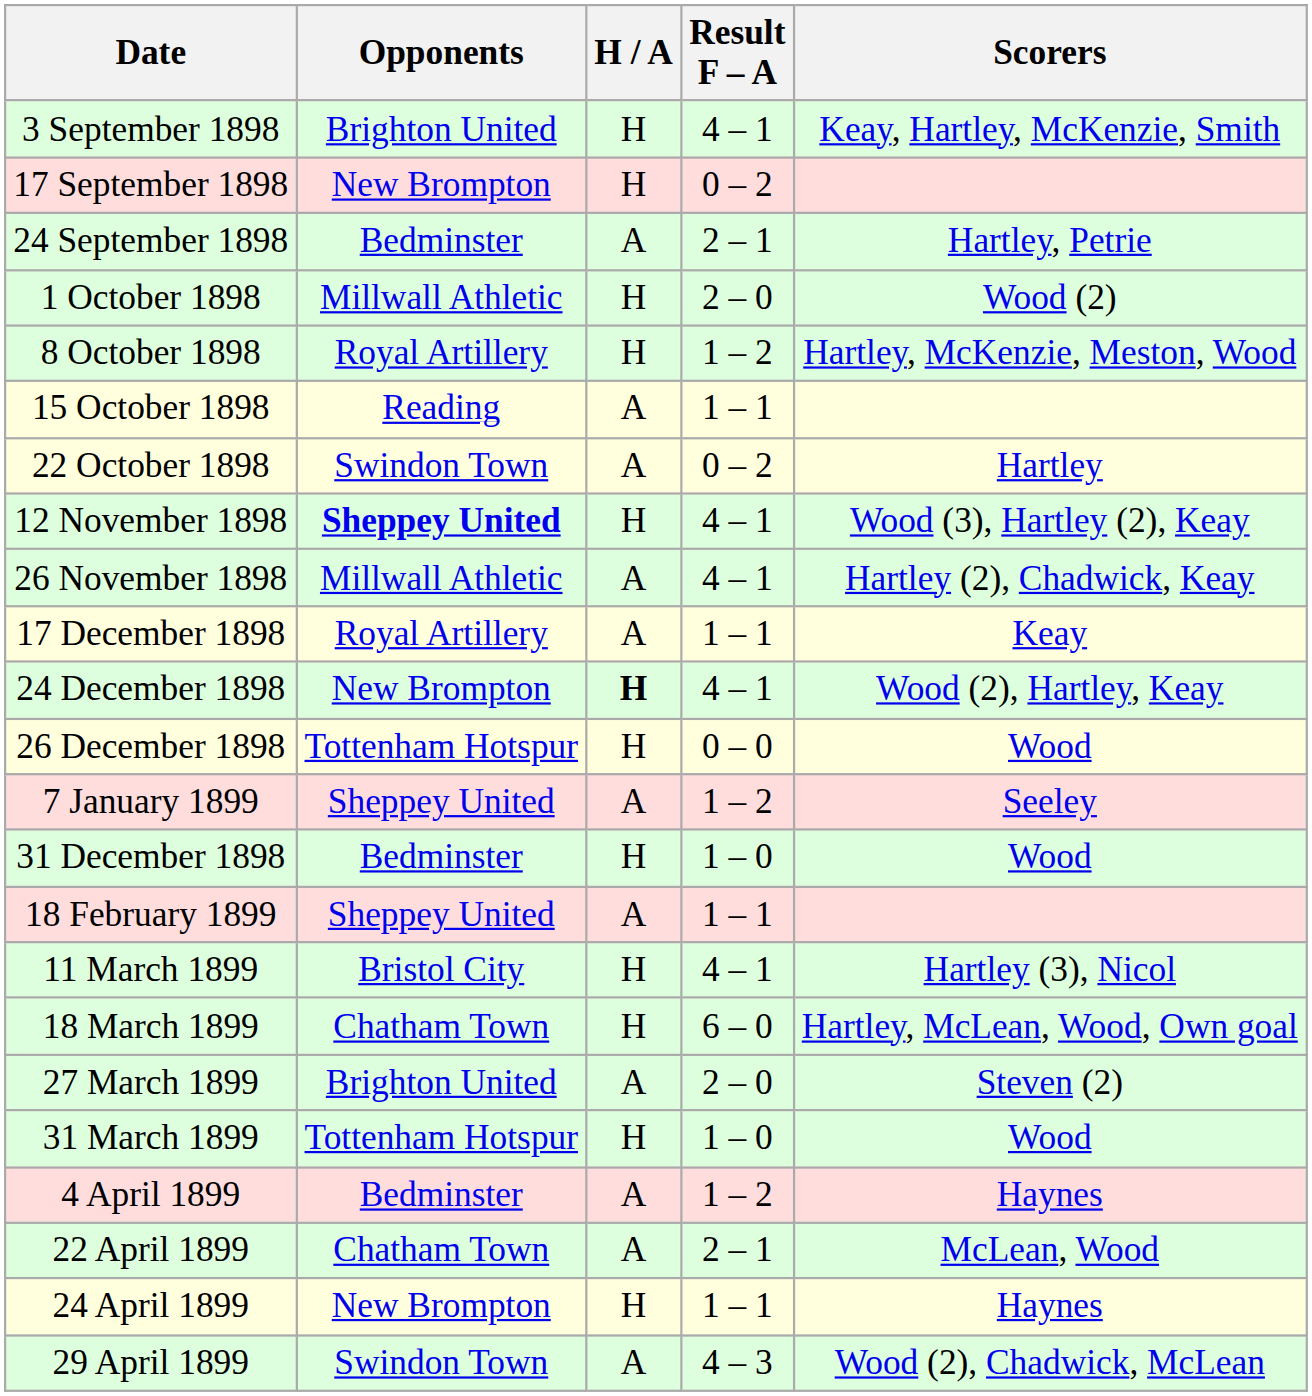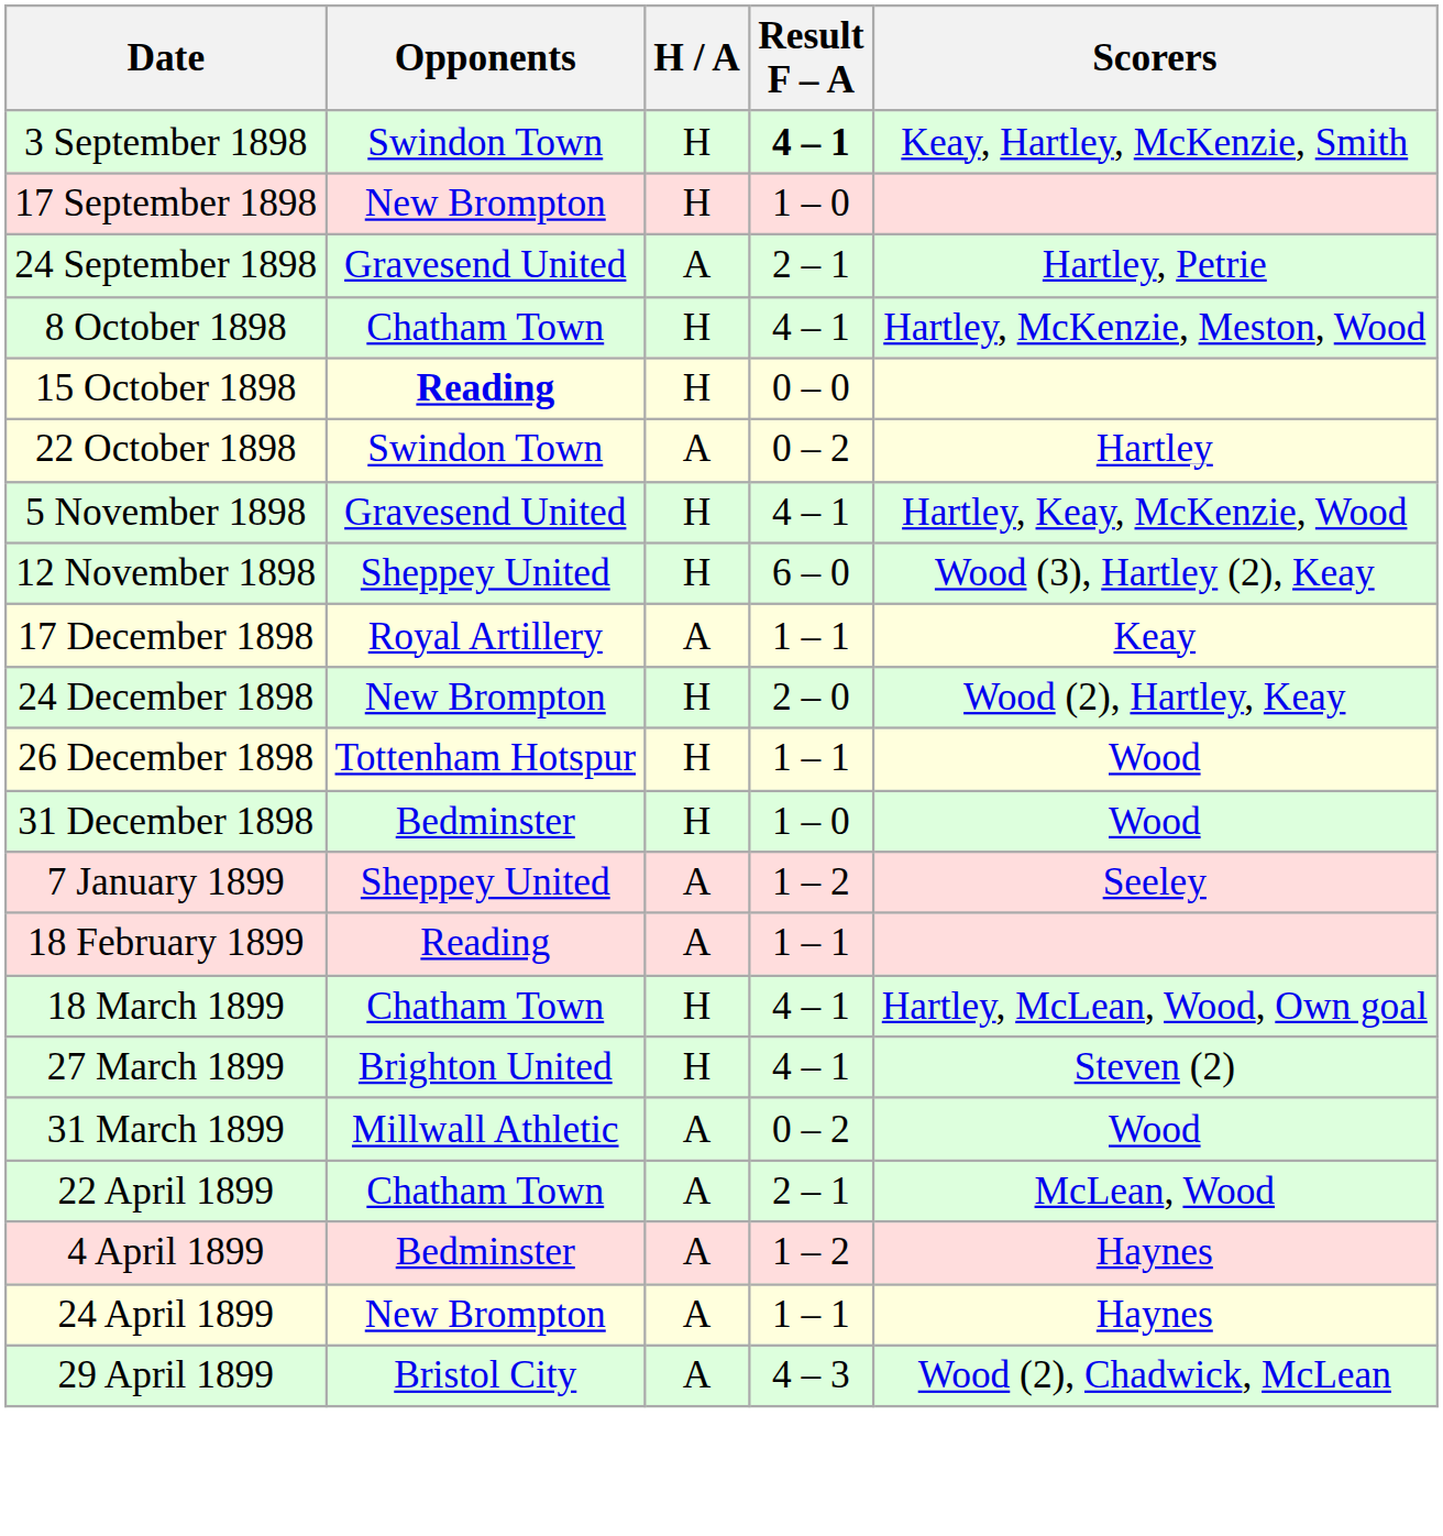3 September 1898 | Opponents: Brighton United -> Swindon Town
3 September 1898 | Result F – A: normal -> bold
17 September 1898 | Result F – A: 0 – 2 -> 1 – 0
24 September 1898 | Opponents: Bedminster -> Gravesend United
- row: 1 October 1898 | Millwall Athletic | H | 2 – 0 | Wood (2)
8 October 1898 | Opponents: Royal Artillery -> Chatham Town
8 October 1898 | Result F – A: 1 – 2 -> 4 – 1
15 October 1898 | Opponents: normal -> bold
15 October 1898 | H / A: A -> H
15 October 1898 | Result F – A: 1 – 1 -> 0 – 0
+ row: 5 November 1898 | Gravesend United | H | 4 – 1 | Hartley, Keay, McKenzie, Wood
12 November 1898 | Opponents: bold -> normal
12 November 1898 | Result F – A: 4 – 1 -> 6 – 0
- row: 26 November 1898 | Millwall Athletic | A | 4 – 1 | Hartley (2), Chadwick, Keay
24 December 1898 | H / A: bold -> normal
24 December 1898 | Result F – A: 4 – 1 -> 2 – 0
26 December 1898 | Result F – A: 0 – 0 -> 1 – 1
rows swapped: 31 December 1898 <-> 7 January 1899
18 February 1899 | Opponents: Sheppey United -> Reading
- row: 11 March 1899 | Bristol City | H | 4 – 1 | Hartley (3), Nicol
18 March 1899 | Result F – A: 6 – 0 -> 4 – 1
27 March 1899 | H / A: A -> H
27 March 1899 | Result F – A: 2 – 0 -> 4 – 1
31 March 1899 | Opponents: Tottenham Hotspur -> Millwall Athletic
31 March 1899 | H / A: H -> A
31 March 1899 | Result F – A: 1 – 0 -> 0 – 2
rows swapped: 4 April 1899 <-> 22 April 1899
24 April 1899 | H / A: H -> A
29 April 1899 | Opponents: Swindon Town -> Bristol City
